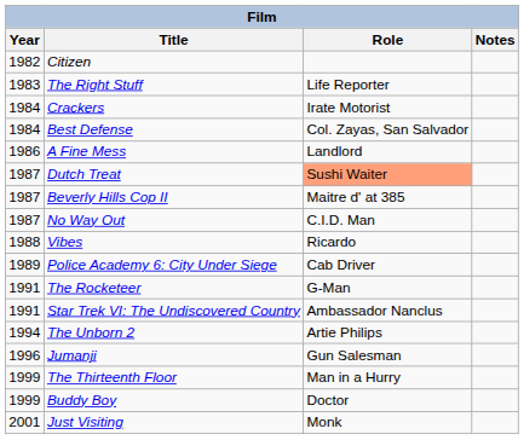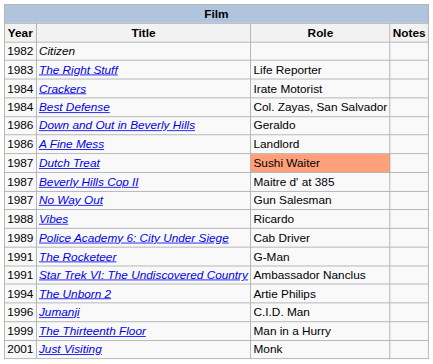+ row: 1986 | Down and Out in Beverly Hills | Geraldo
No Way Out | Role: C.I.D. Man -> Gun Salesman
Jumanji | Role: Gun Salesman -> C.I.D. Man
- row: 1999 | Buddy Boy | Doctor
